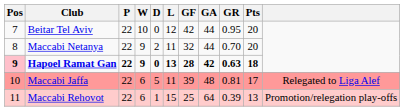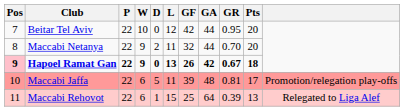Hapoel Ramat Gan | GF: 28 -> 26
Hapoel Ramat Gan | GR: 0.63 -> 0.67
Maccabi Jaffa | column 11: Relegated to Liga Alef -> Promotion/relegation play-offs
Maccabi Rehovot | column 11: Promotion/relegation play-offs -> Relegated to Liga Alef
